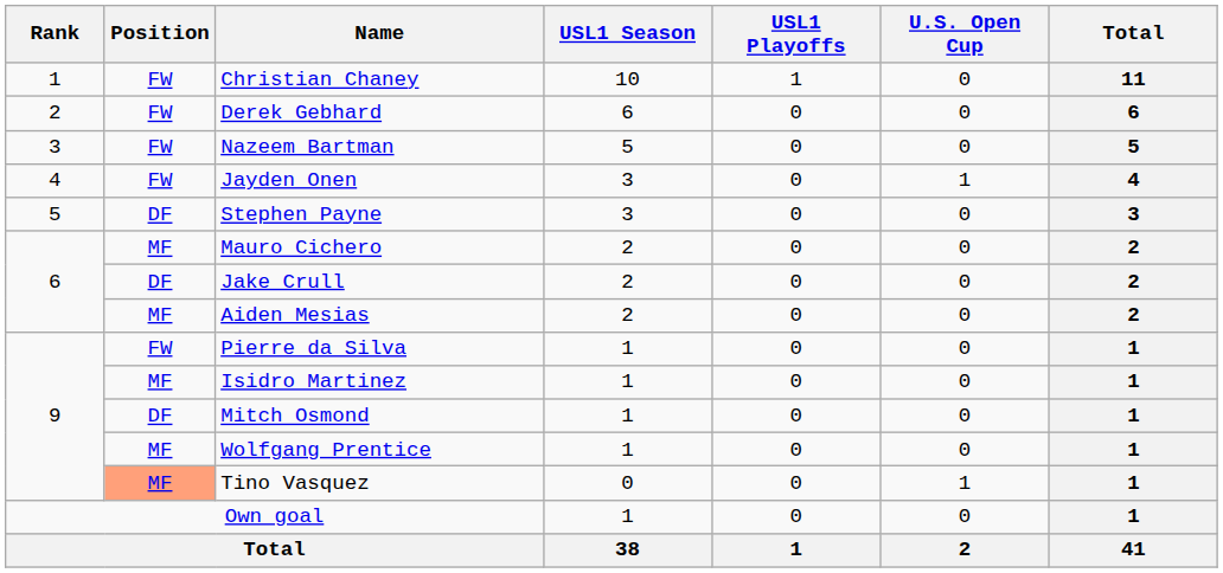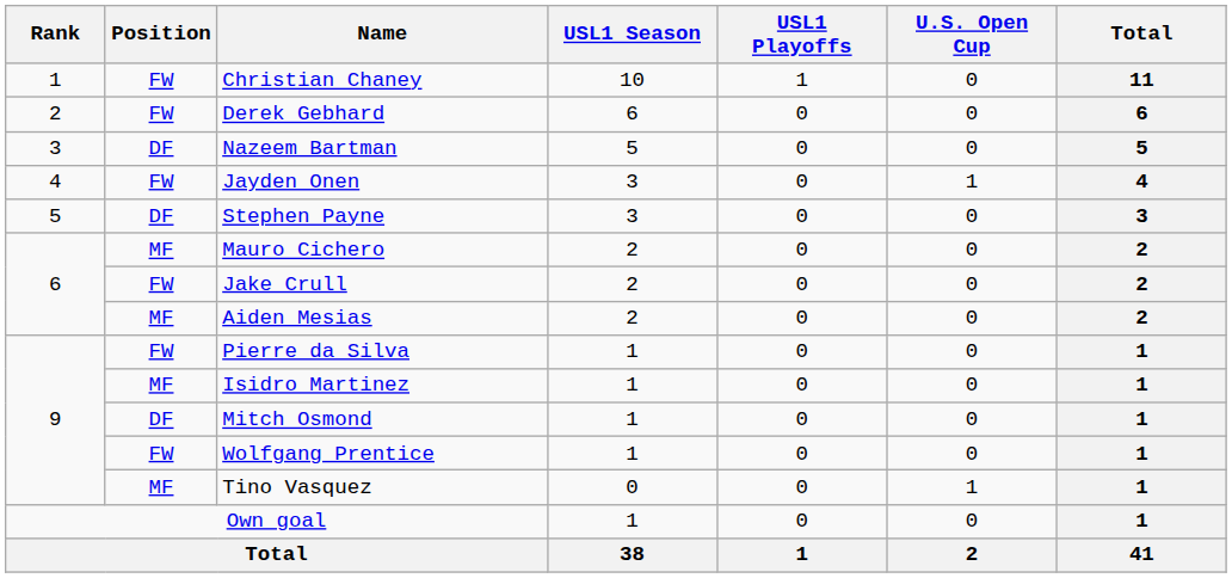Nazeem Bartman | Position: FW -> DF
Jake Crull | Position: DF -> FW
Wolfgang Prentice | Position: MF -> FW
Tino Vasquez | Position: lightsalmon background -> no background
